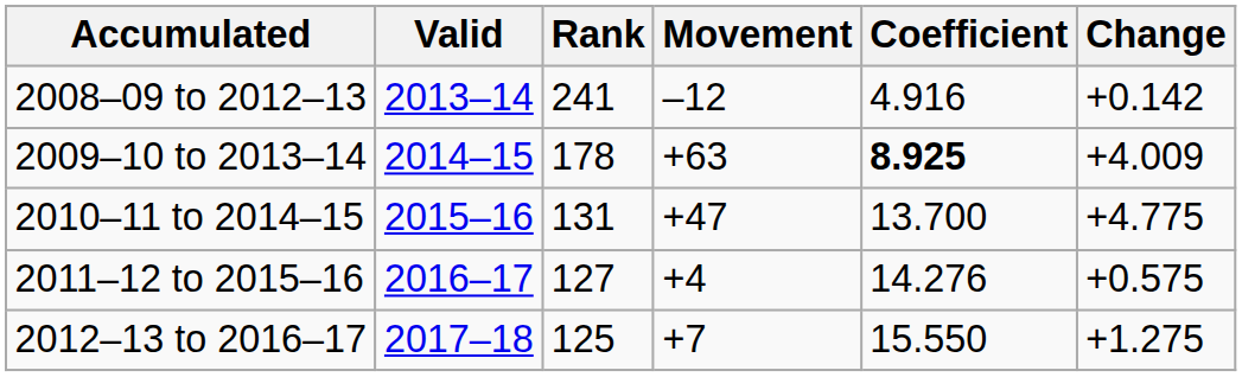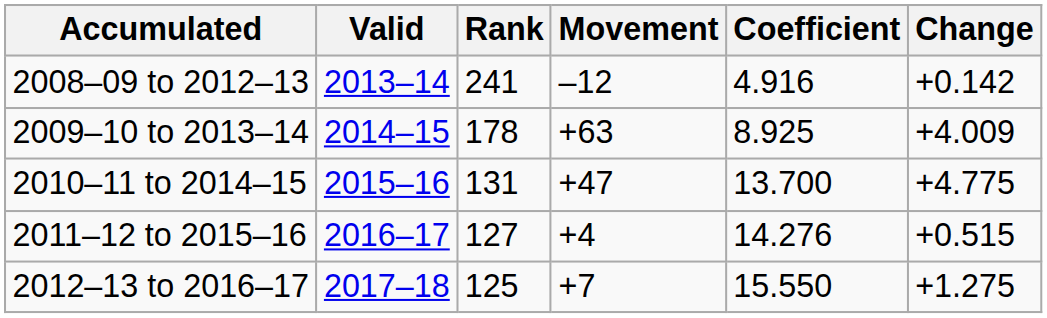2009–10 to 2013–14 | Coefficient: bold -> normal
2011–12 to 2015–16 | Change: +0.575 -> +0.515
